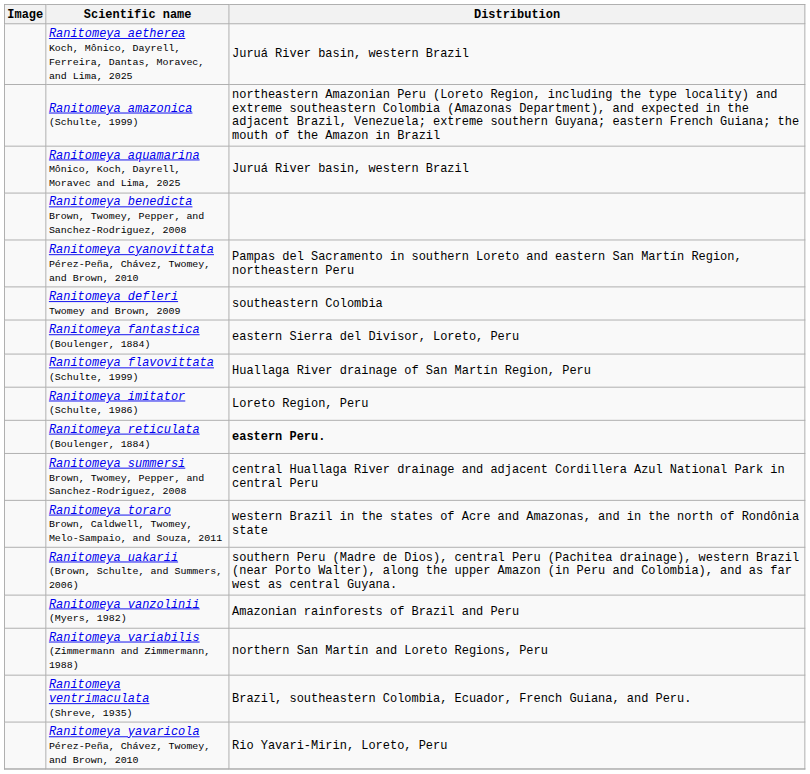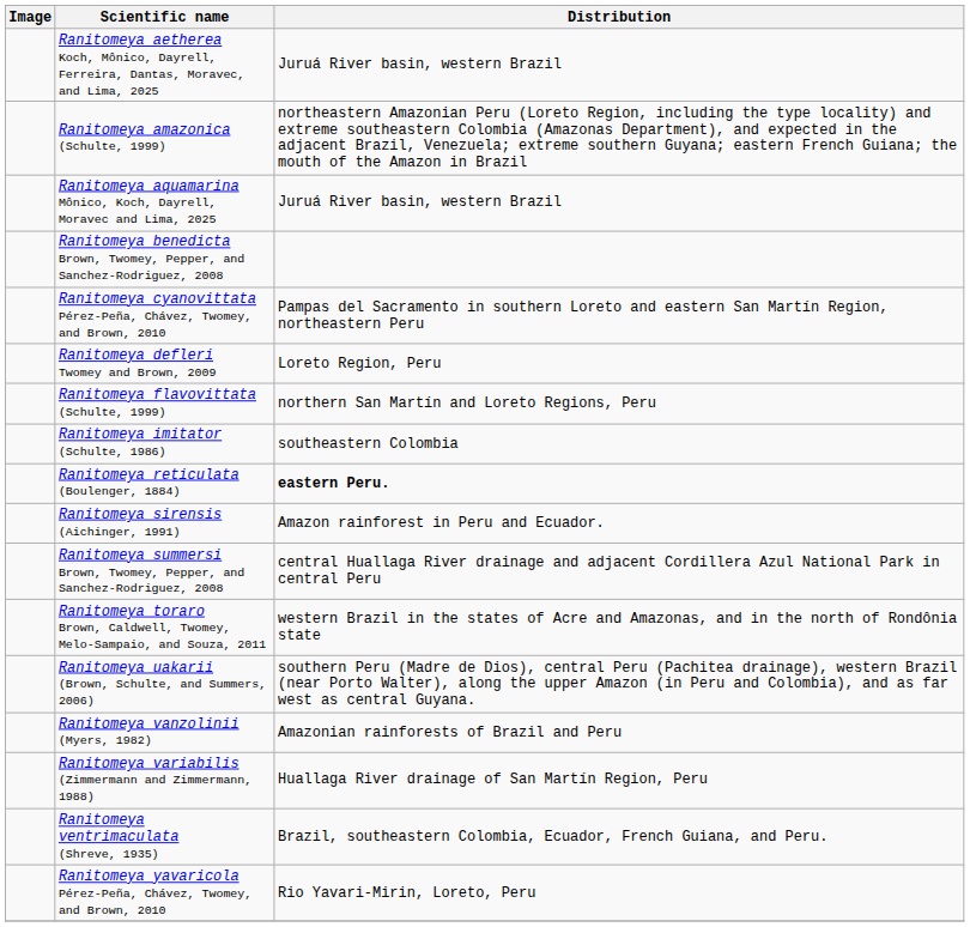Ranitomeya defleri Twomey and Brown, 2009 | Distribution: southeastern Colombia -> Loreto Region, Peru
- row: Ranitomeya fantastica (Boulenger, 1884) | eastern Sierra del Divisor, Loreto, Peru
Ranitomeya flavovittata (Schulte, 1999) | Distribution: Huallaga River drainage of San Martín Region, Peru -> northern San Martín and Loreto Regions, Peru
Ranitomeya imitator (Schulte, 1986) | Distribution: Loreto Region, Peru -> southeastern Colombia
+ row: Ranitomeya sirensis (Aichinger, 1991) | Amazon rainforest in Peru and Ecuador.
Ranitomeya variabilis (Zimmermann and Zimmermann, 1988) | Distribution: northern San Martín and Loreto Regions, Peru -> Huallaga River drainage of San Martín Region, Peru
